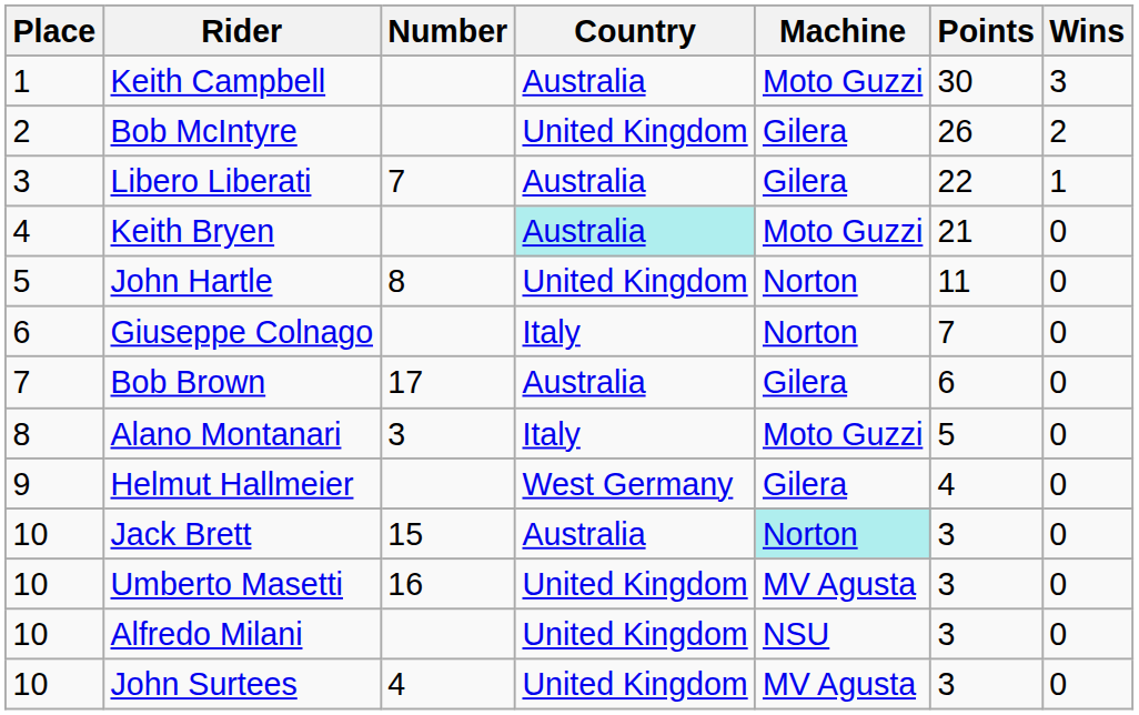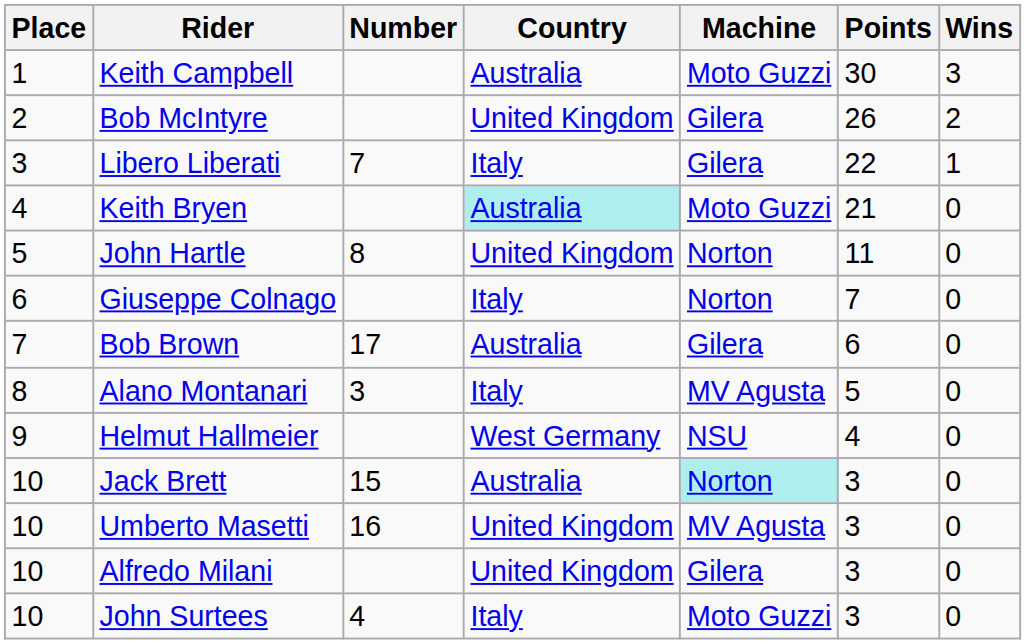Libero Liberati | Country: Australia -> Italy
Alano Montanari | Machine: Moto Guzzi -> MV Agusta
Helmut Hallmeier | Machine: Gilera -> NSU
Alfredo Milani | Machine: NSU -> Gilera
John Surtees | Country: United Kingdom -> Italy
John Surtees | Machine: MV Agusta -> Moto Guzzi
